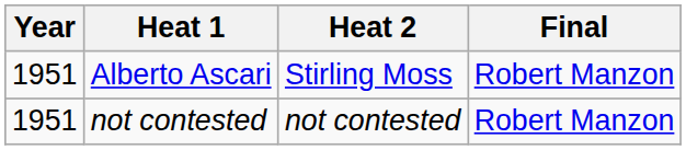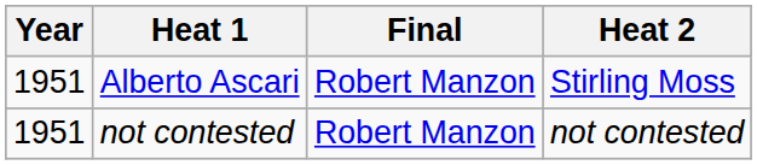columns swapped: Heat 2 <-> Final
